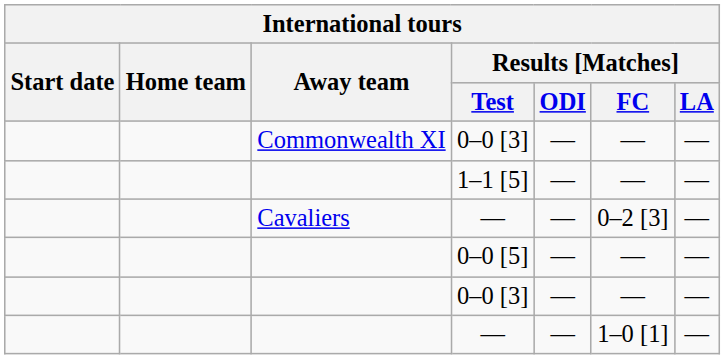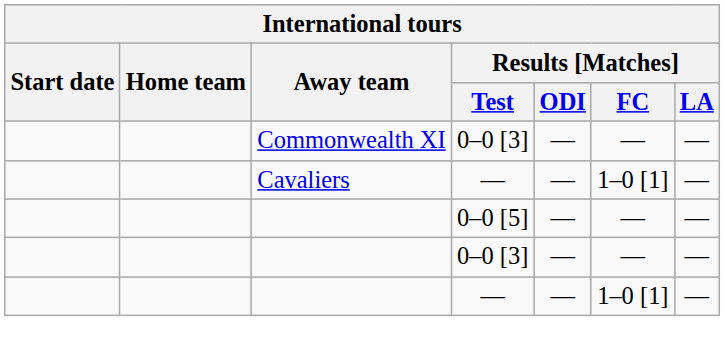- row: 1–1 [5] | — | — | —
Cavaliers / — | Results [Matches] / FC: 0–2 [3] -> 1–0 [1]
